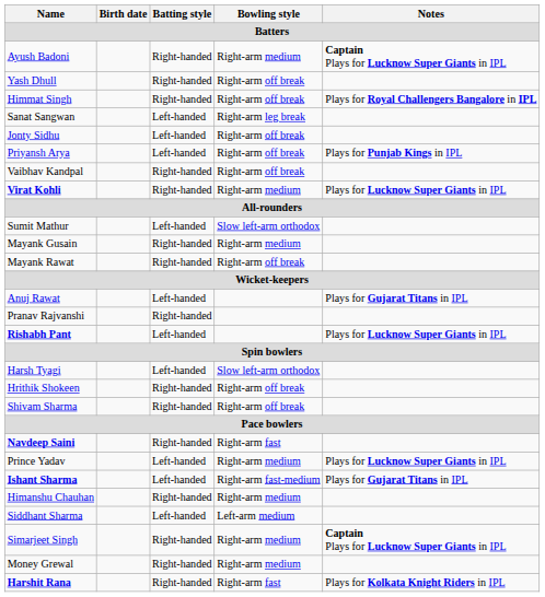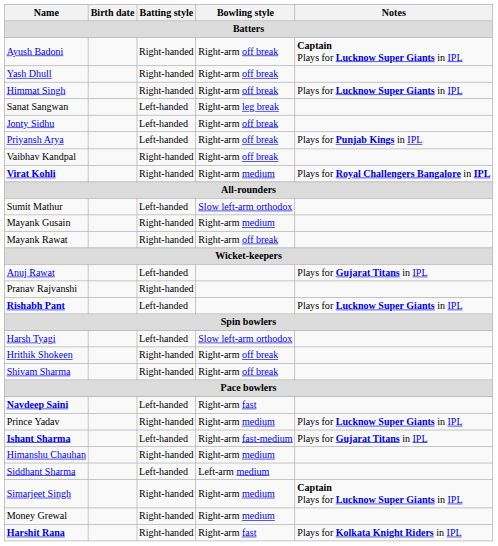Ayush Badoni | Bowling style: Right-arm medium -> Right-arm off break
Himmat Singh | Notes: Plays for Royal Challengers Bangalore in IPL -> Plays for Lucknow Super Giants in IPL
Virat Kohli | Notes: Plays for Lucknow Super Giants in IPL -> Plays for Royal Challengers Bangalore in IPL
Navdeep Saini | Batting style: Right-handed -> Left-handed
Prince Yadav | Batting style: Left-handed -> Right-handed
